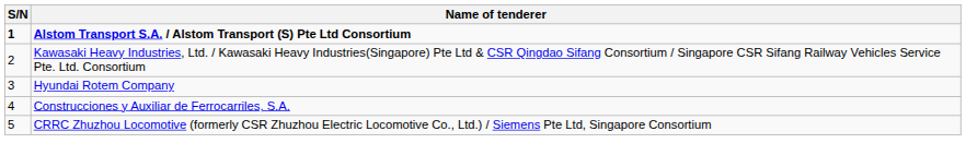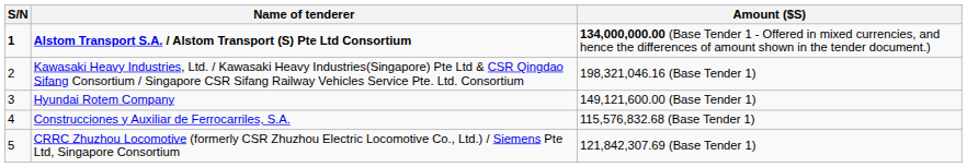+ column: Amount ($S) | 134,000,000.00 (Base Tender 1 - Offered in mixed currencies, and hence the differences of amount shown in the tender document.) | 198,321,046.16 (Base Tender 1) | 149,121,600.00 (Base Tender 1) | 115,576,832.68 (Base Tender 1) | 121,842,307.69 (Base Tender 1)
